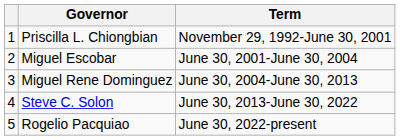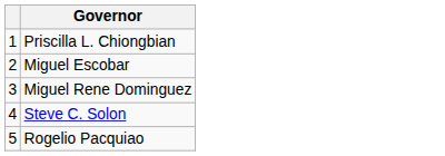- column: Term | November 29, 1992-June 30, 2001 | June 30, 2001-June 30, 2004 | June 30, 2004-June 30, 2013 | June 30, 2013-June 30, 2022 | June 30, 2022-present
